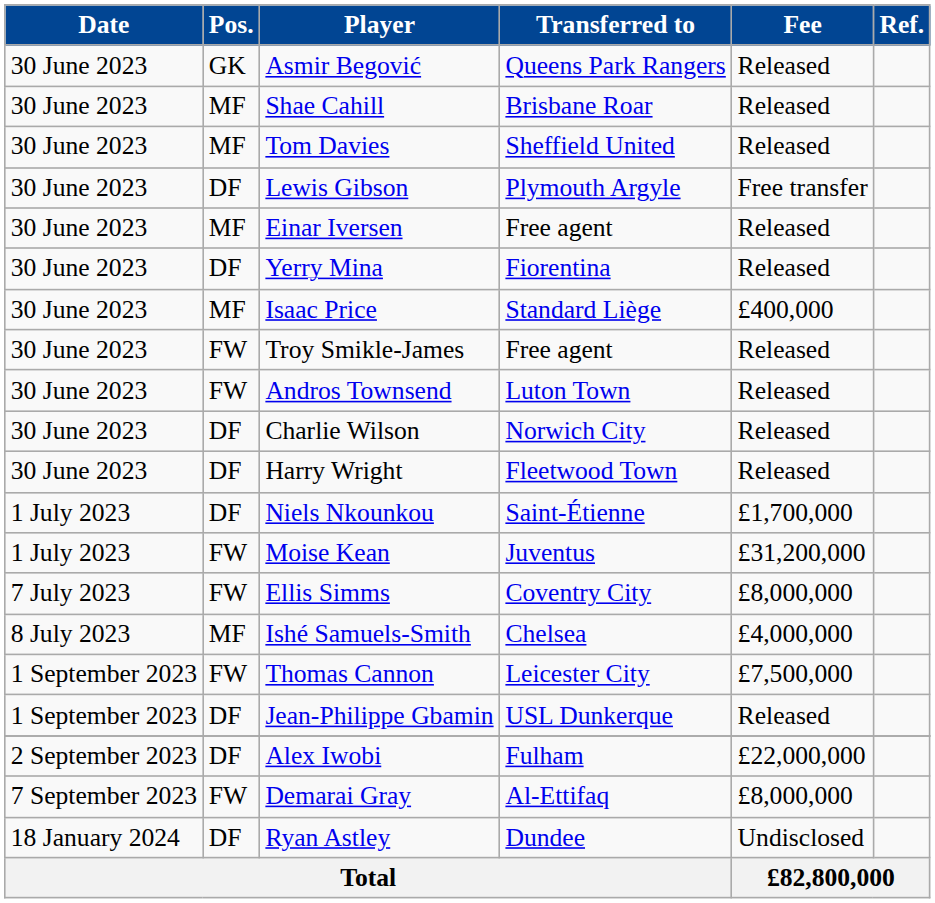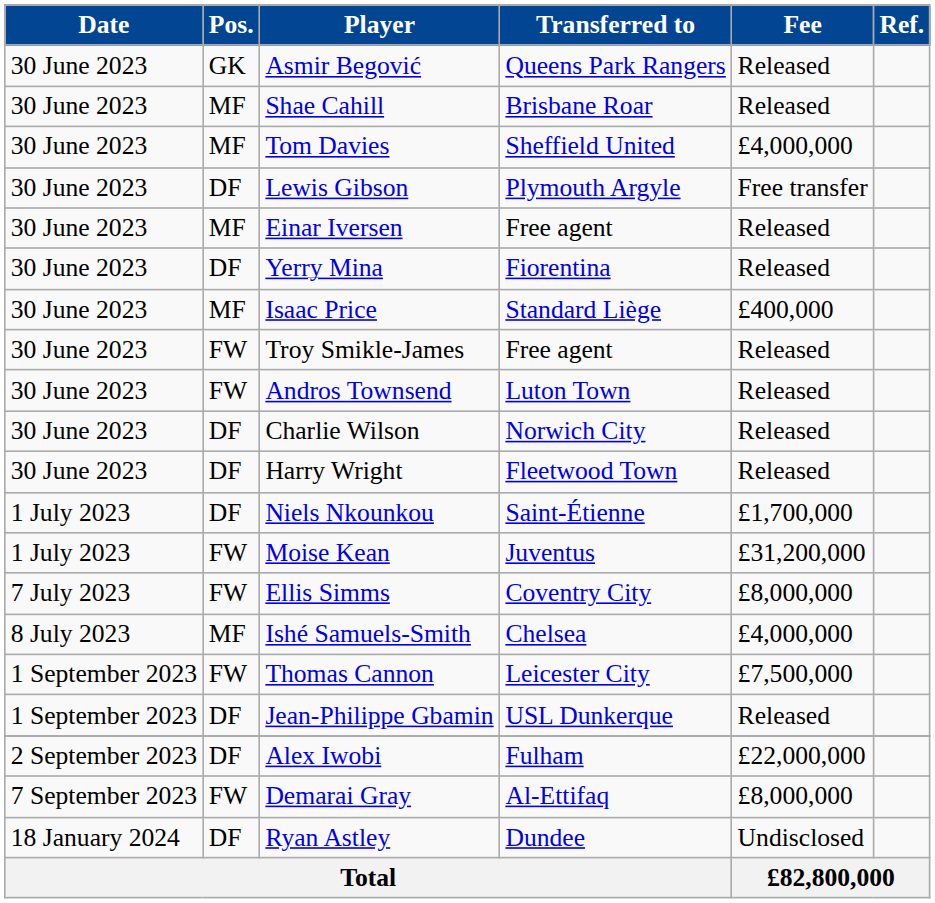Tom Davies | Fee: Released -> £4,000,000
